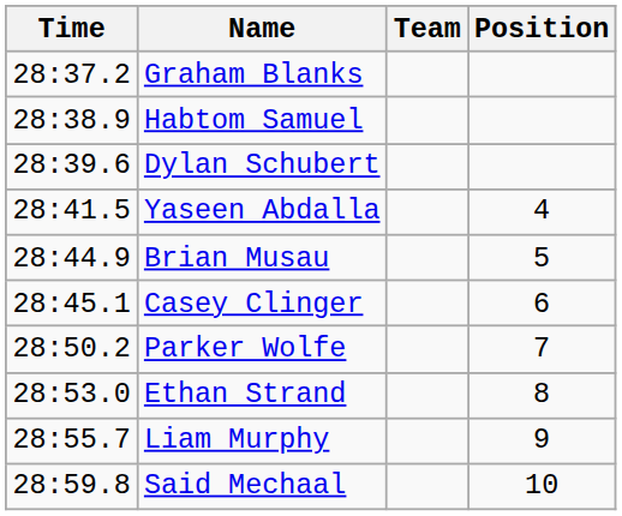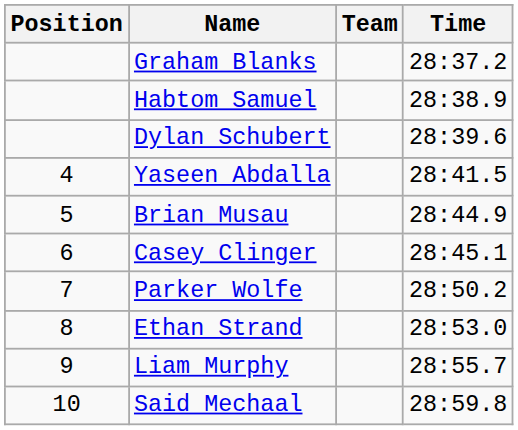columns swapped: Position <-> Time
